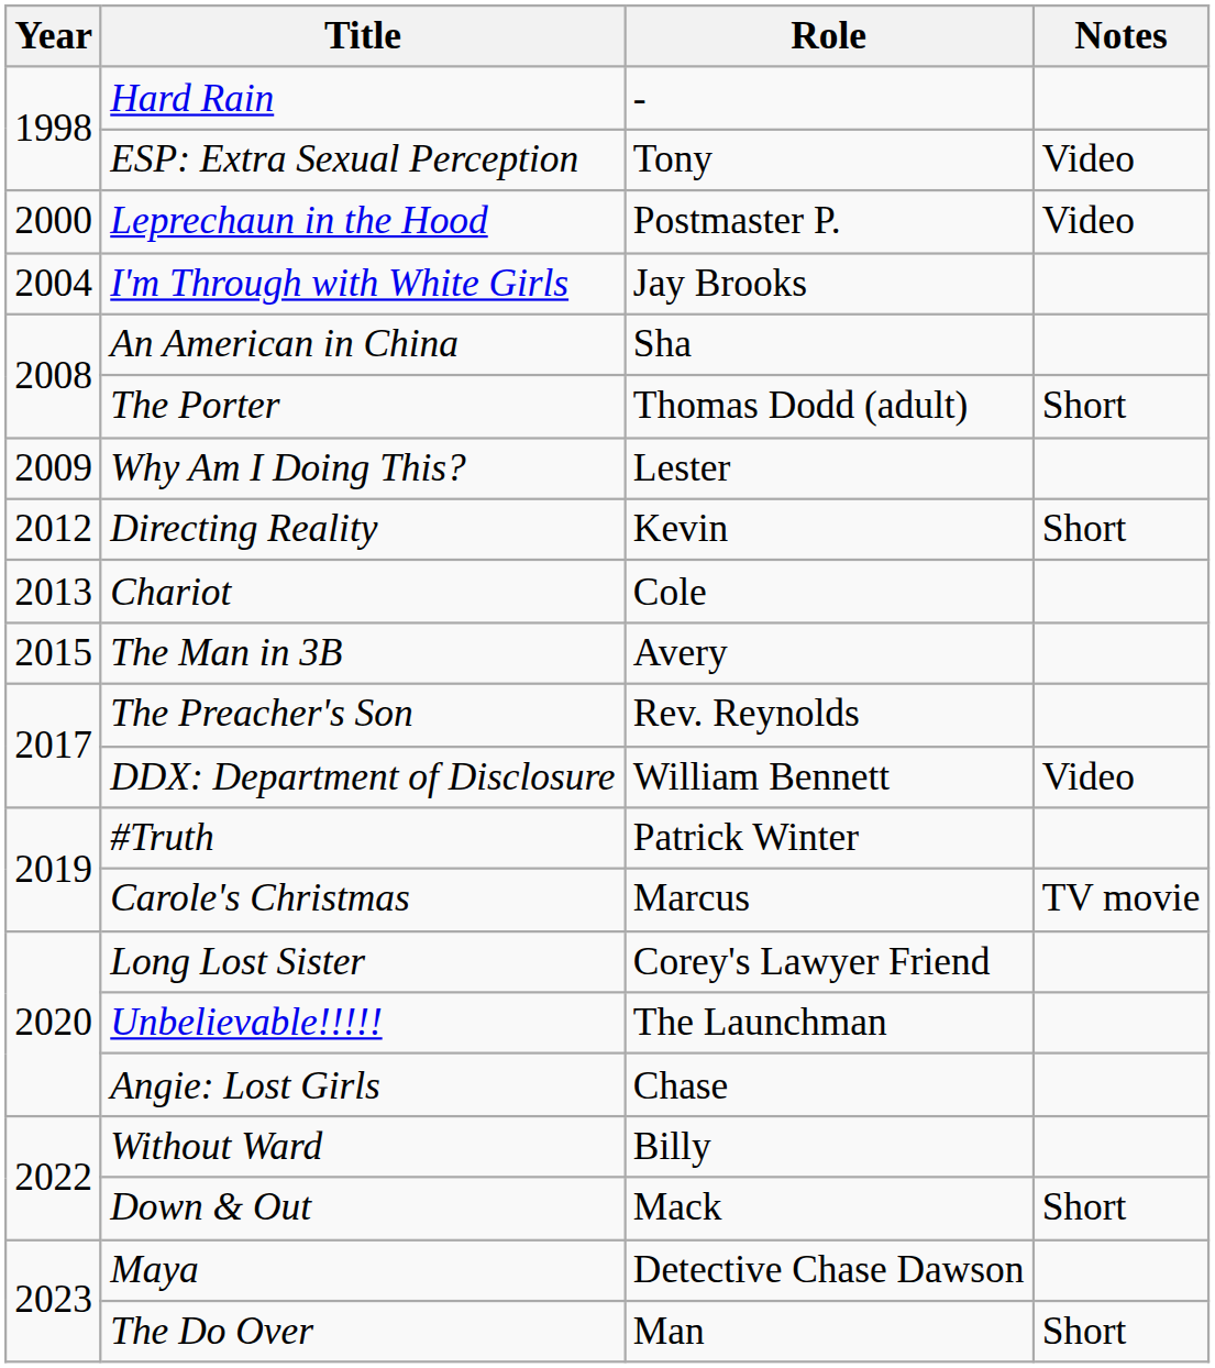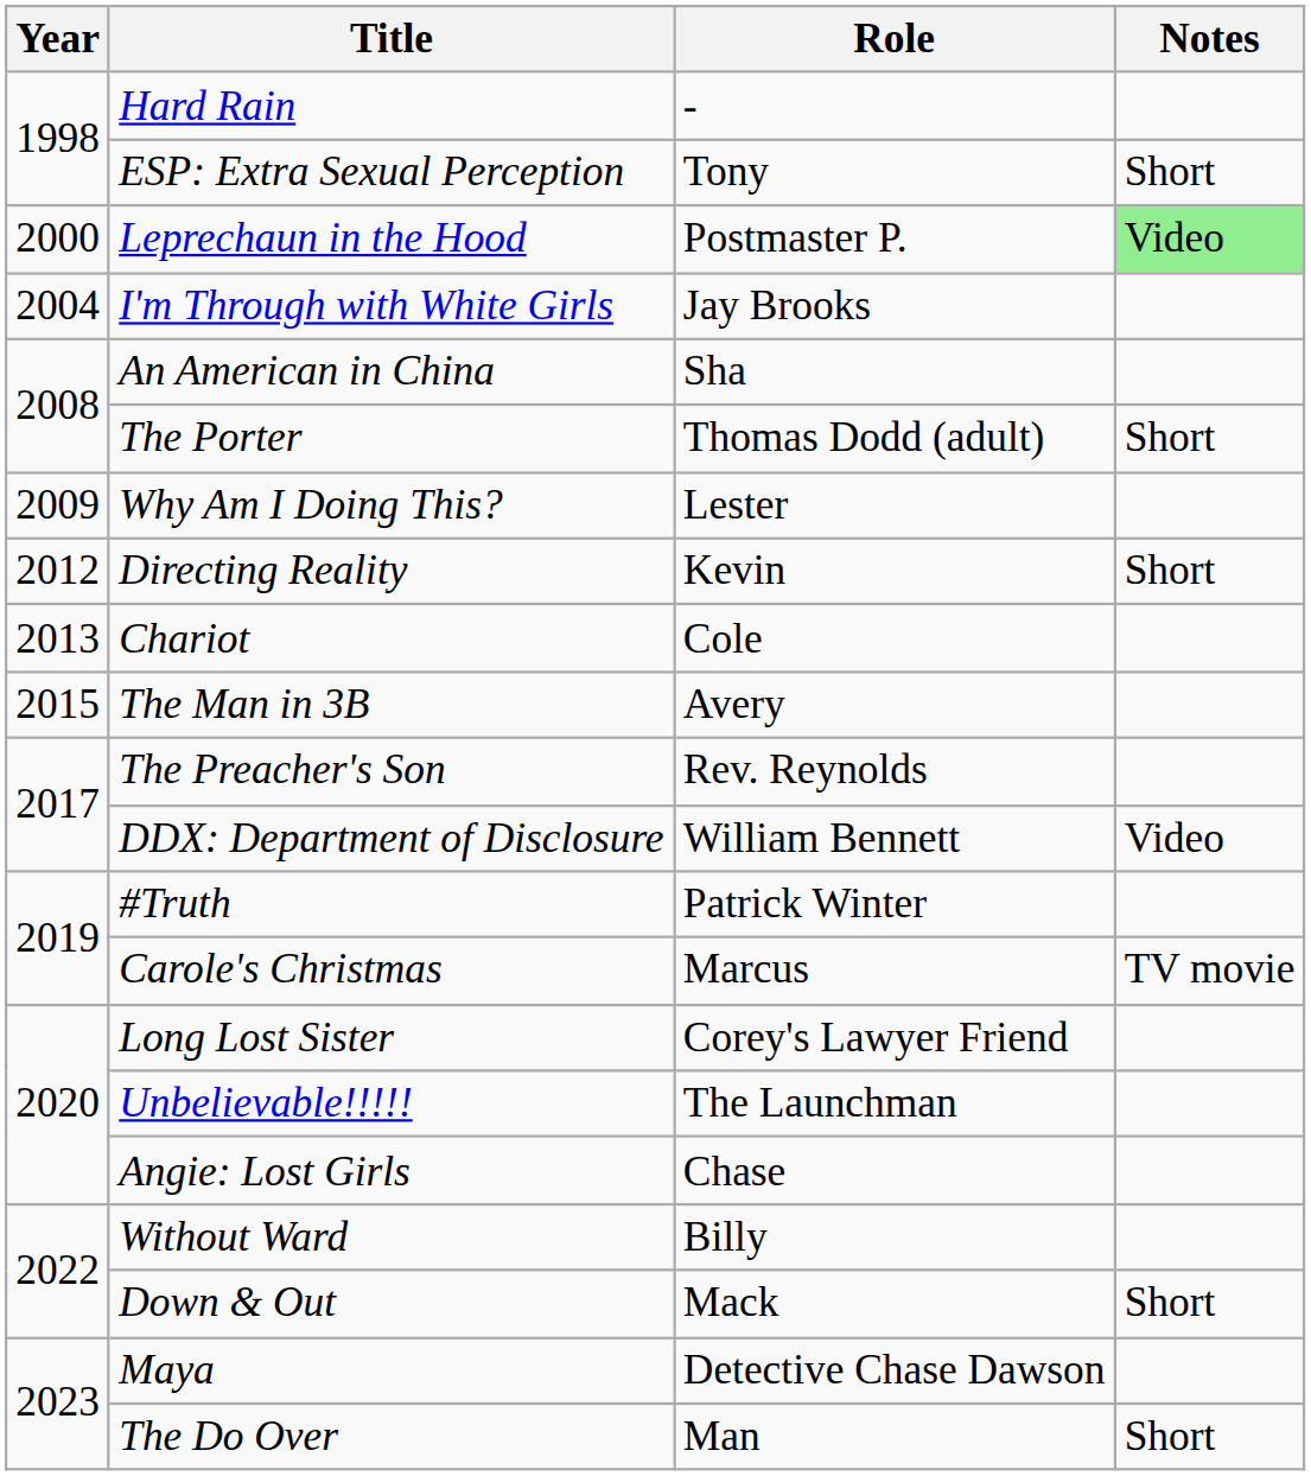ESP: Extra Sexual Perception | Notes: Video -> Short
Leprechaun in the Hood | Notes: no background -> lightgreen background
